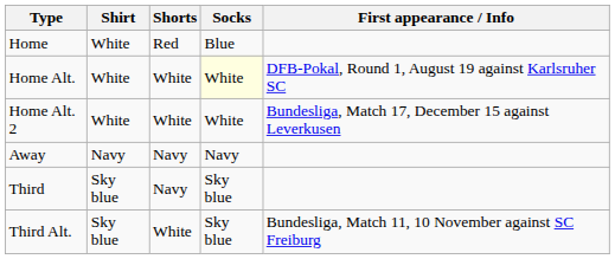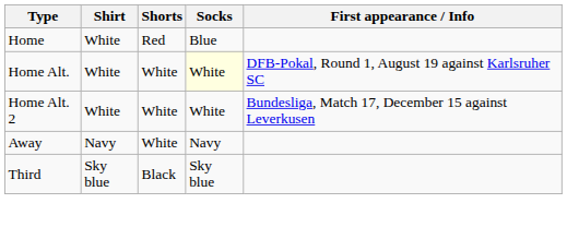Away | Shorts: Navy -> White
Third | Shorts: Navy -> Black
- row: Third Alt. | Sky blue | White | Sky blue | Bundesliga, Match 11, 10 November against SC Freiburg
